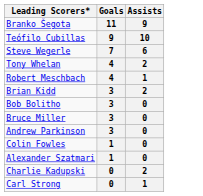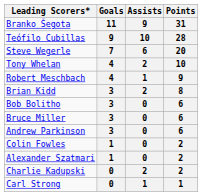+ column: Points | 31 | 28 | 20 | 10 | 9 | 8 | 6 | 6 | 6 | 2 | 2 | 2 | 1
